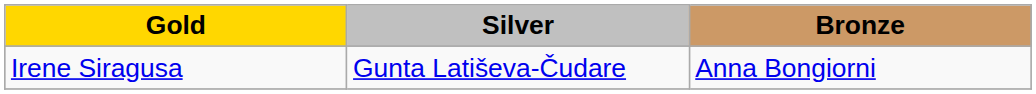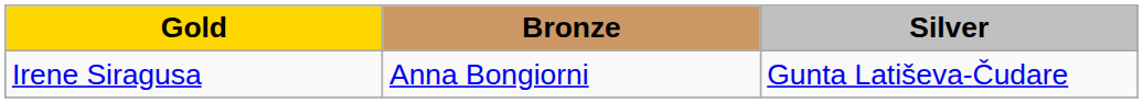columns swapped: Silver <-> Bronze
